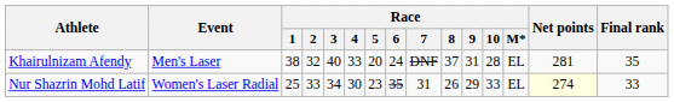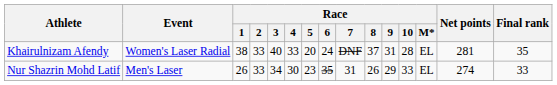Khairulnizam Afendy | Event: Men's Laser -> Women's Laser Radial
Khairulnizam Afendy | Race / 2: 32 -> 33
Nur Shazrin Mohd Latif | Event: Women's Laser Radial -> Men's Laser
Nur Shazrin Mohd Latif | Race / 1: 25 -> 26
Nur Shazrin Mohd Latif | Net points: lightyellow background -> no background
